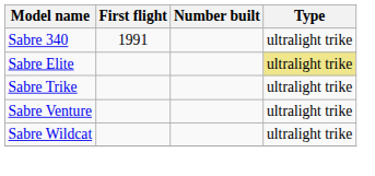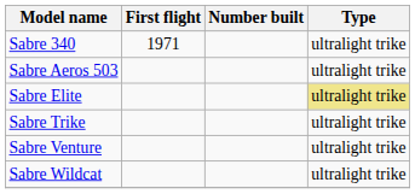Sabre 340 | First flight: 1991 -> 1971
+ row: Sabre Aeros 503 | ultralight trike
